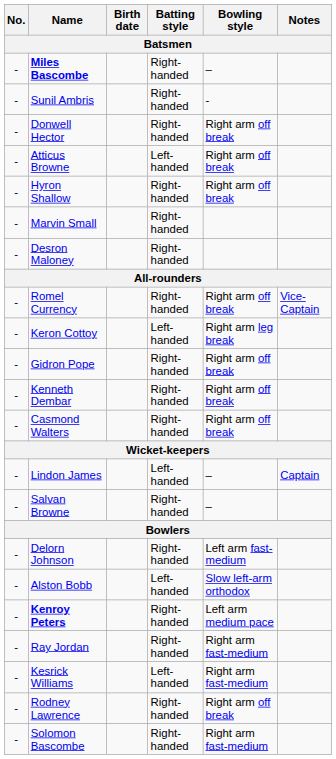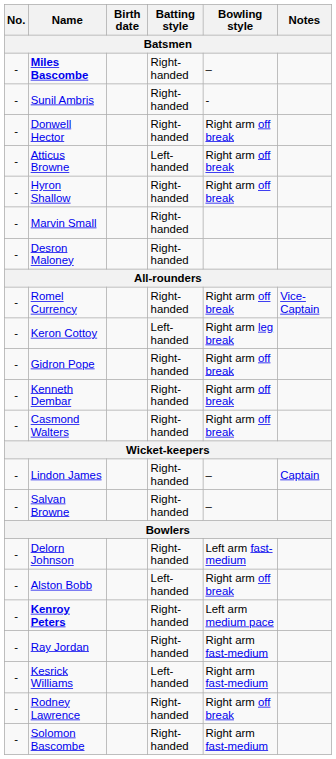Lindon James | Batting style: Left-handed -> Right-handed
Alston Bobb | Bowling style: Slow left-arm orthodox -> Right arm off break
